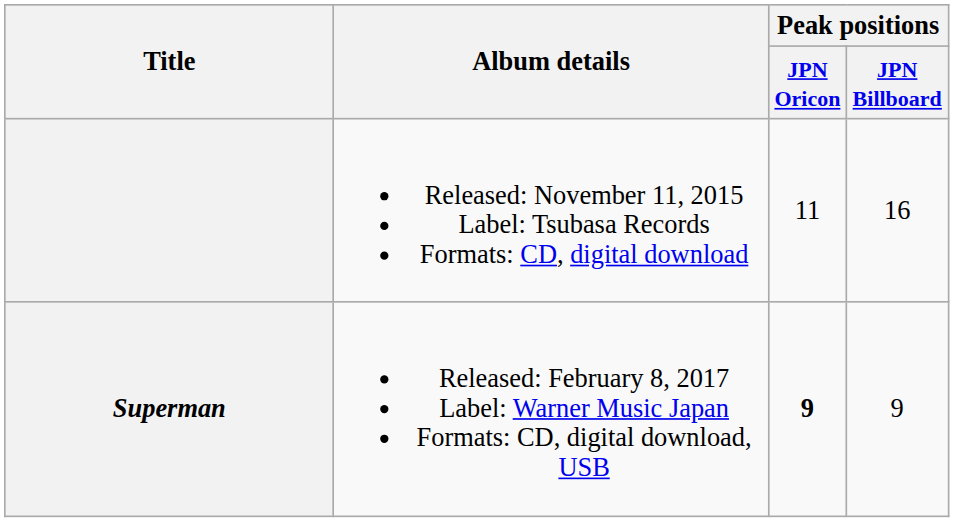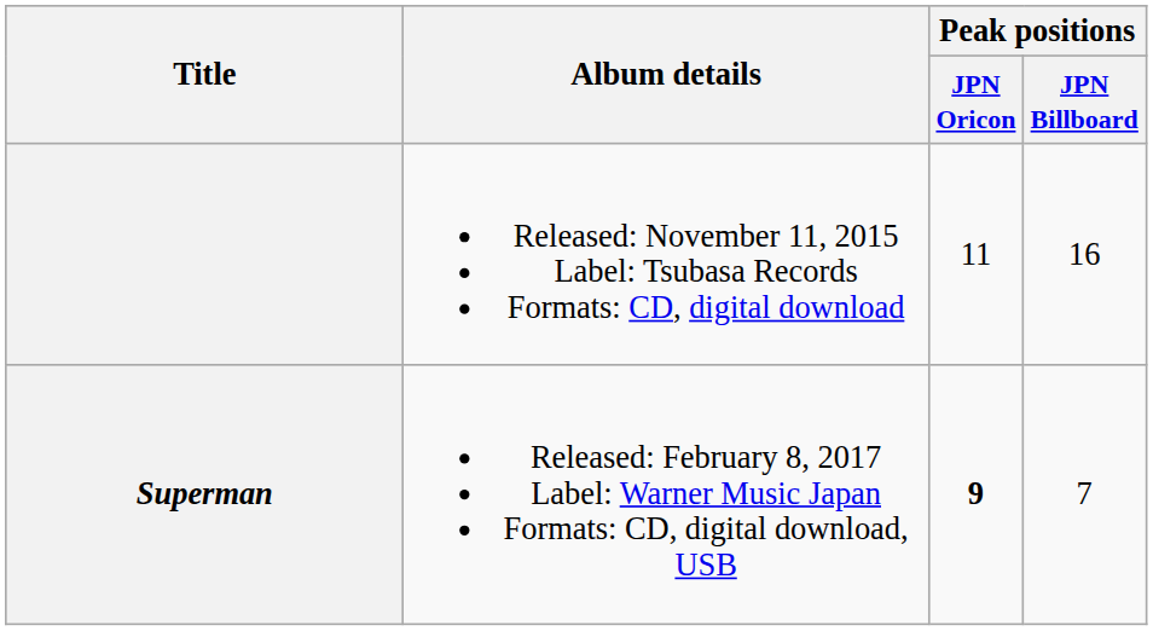Superman | Peak positions / JPN Billboard: 9 -> 7
